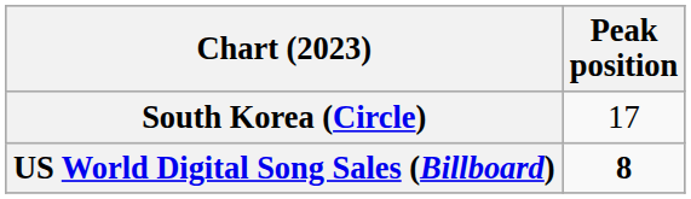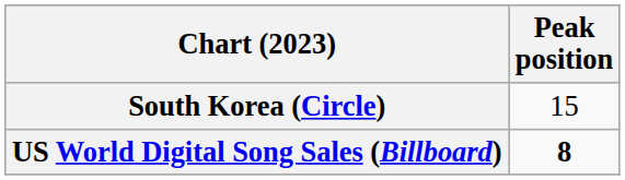South Korea (Circle) | Peak position: 17 -> 15
